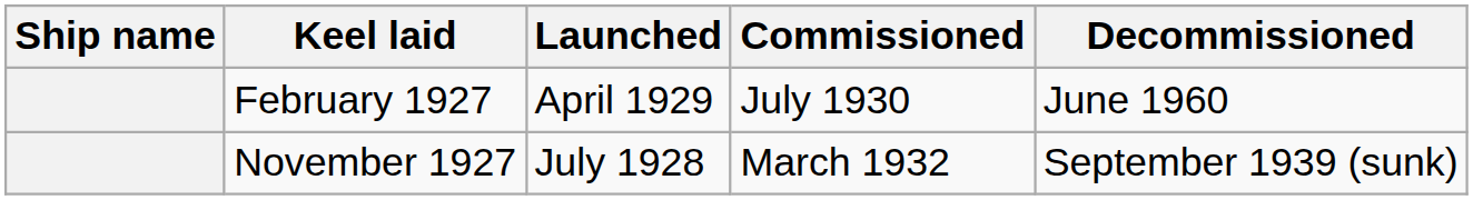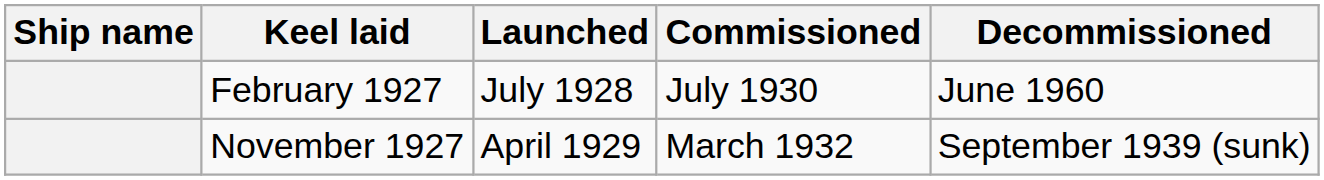February 1927 | Launched: April 1929 -> July 1928
November 1927 | Launched: July 1928 -> April 1929
